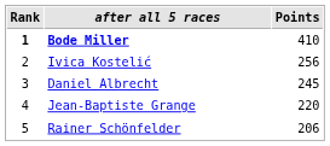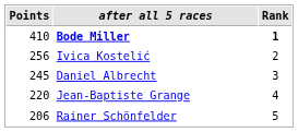columns swapped: Rank <-> Points
